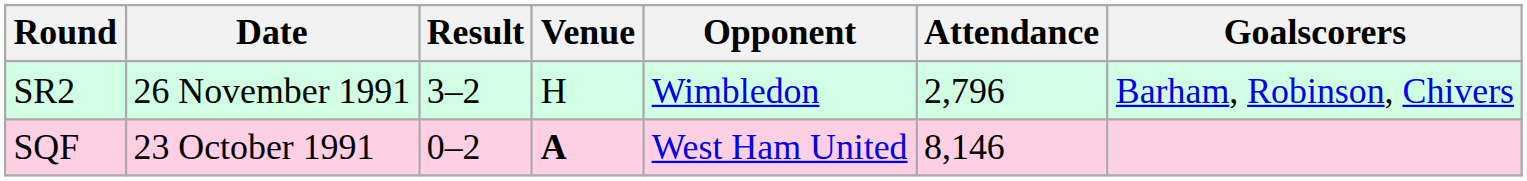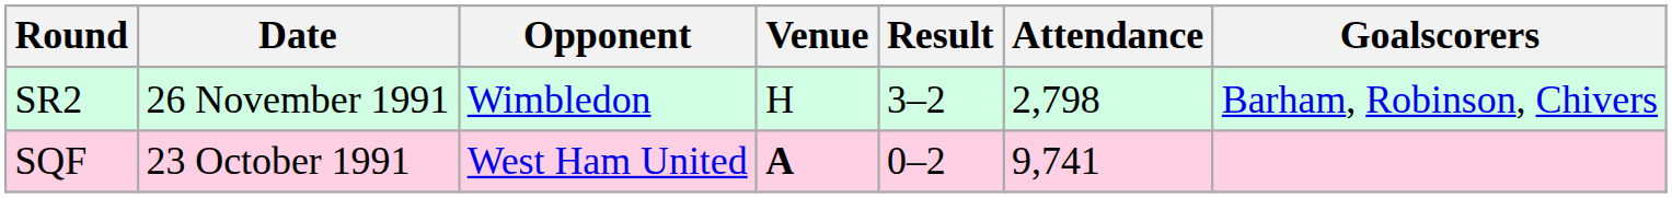columns swapped: Opponent <-> Result
SR2 | Attendance: 2,796 -> 2,798
SQF | Attendance: 8,146 -> 9,741
